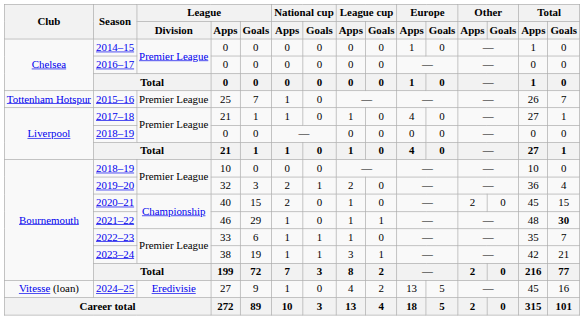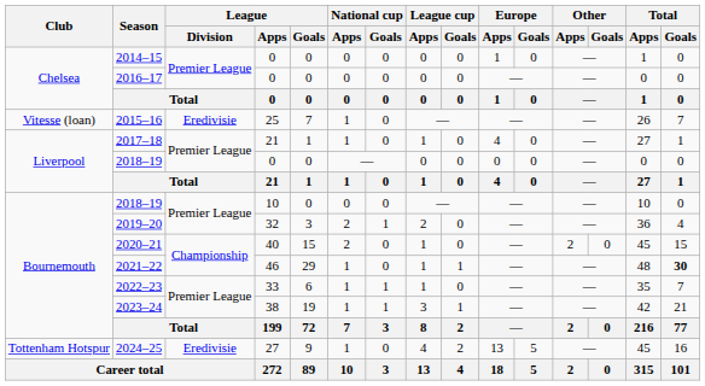2015–16 | Club: Tottenham Hotspur -> Vitesse (loan)
2015–16 | League / Division: Premier League -> Eredivisie
2024–25 | Club: Vitesse (loan) -> Tottenham Hotspur
